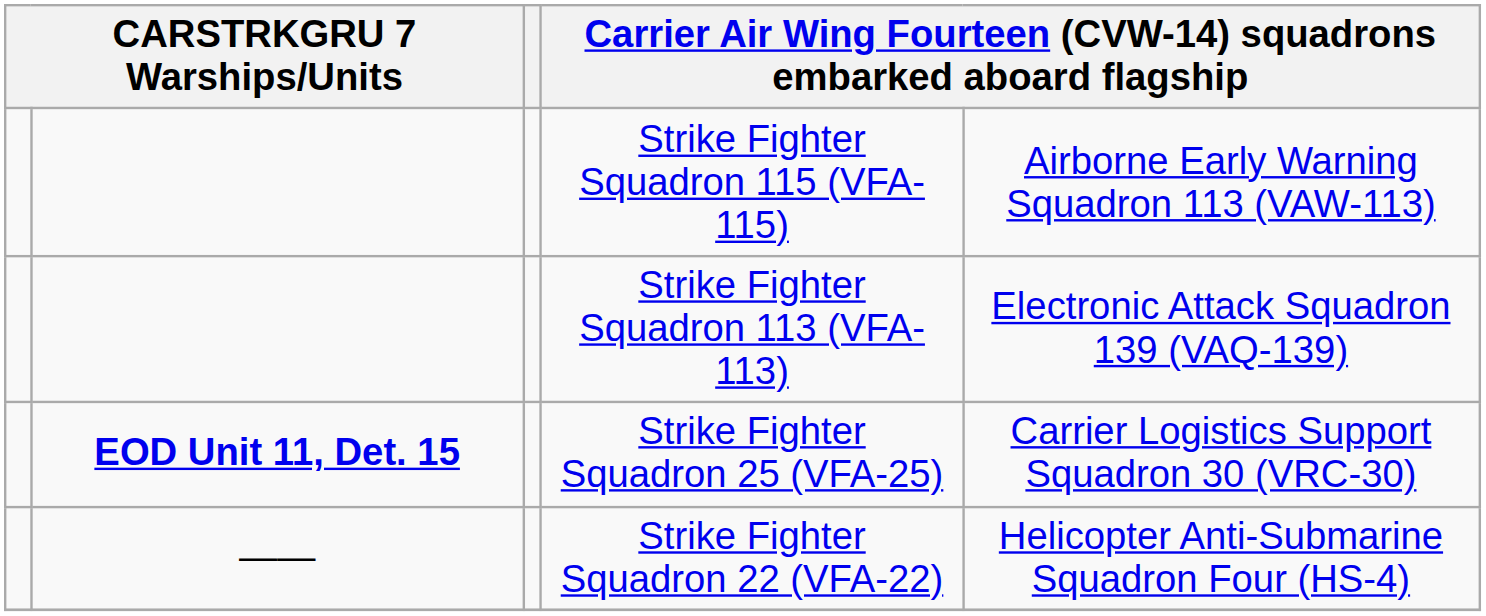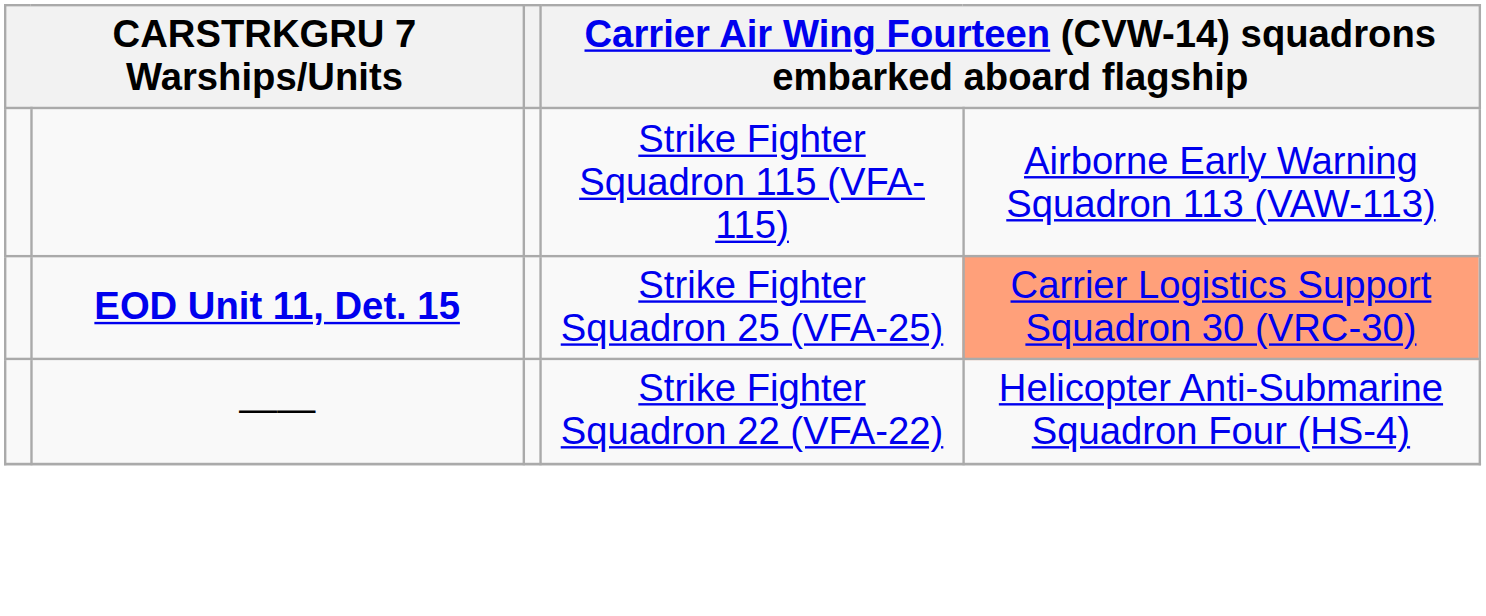- row: Strike Fighter Squadron 113 (VFA-113) | Electronic Attack Squadron 139 (VAQ-139)
Strike Fighter Squadron 25 (VFA-25) | column 5: no background -> lightsalmon background
